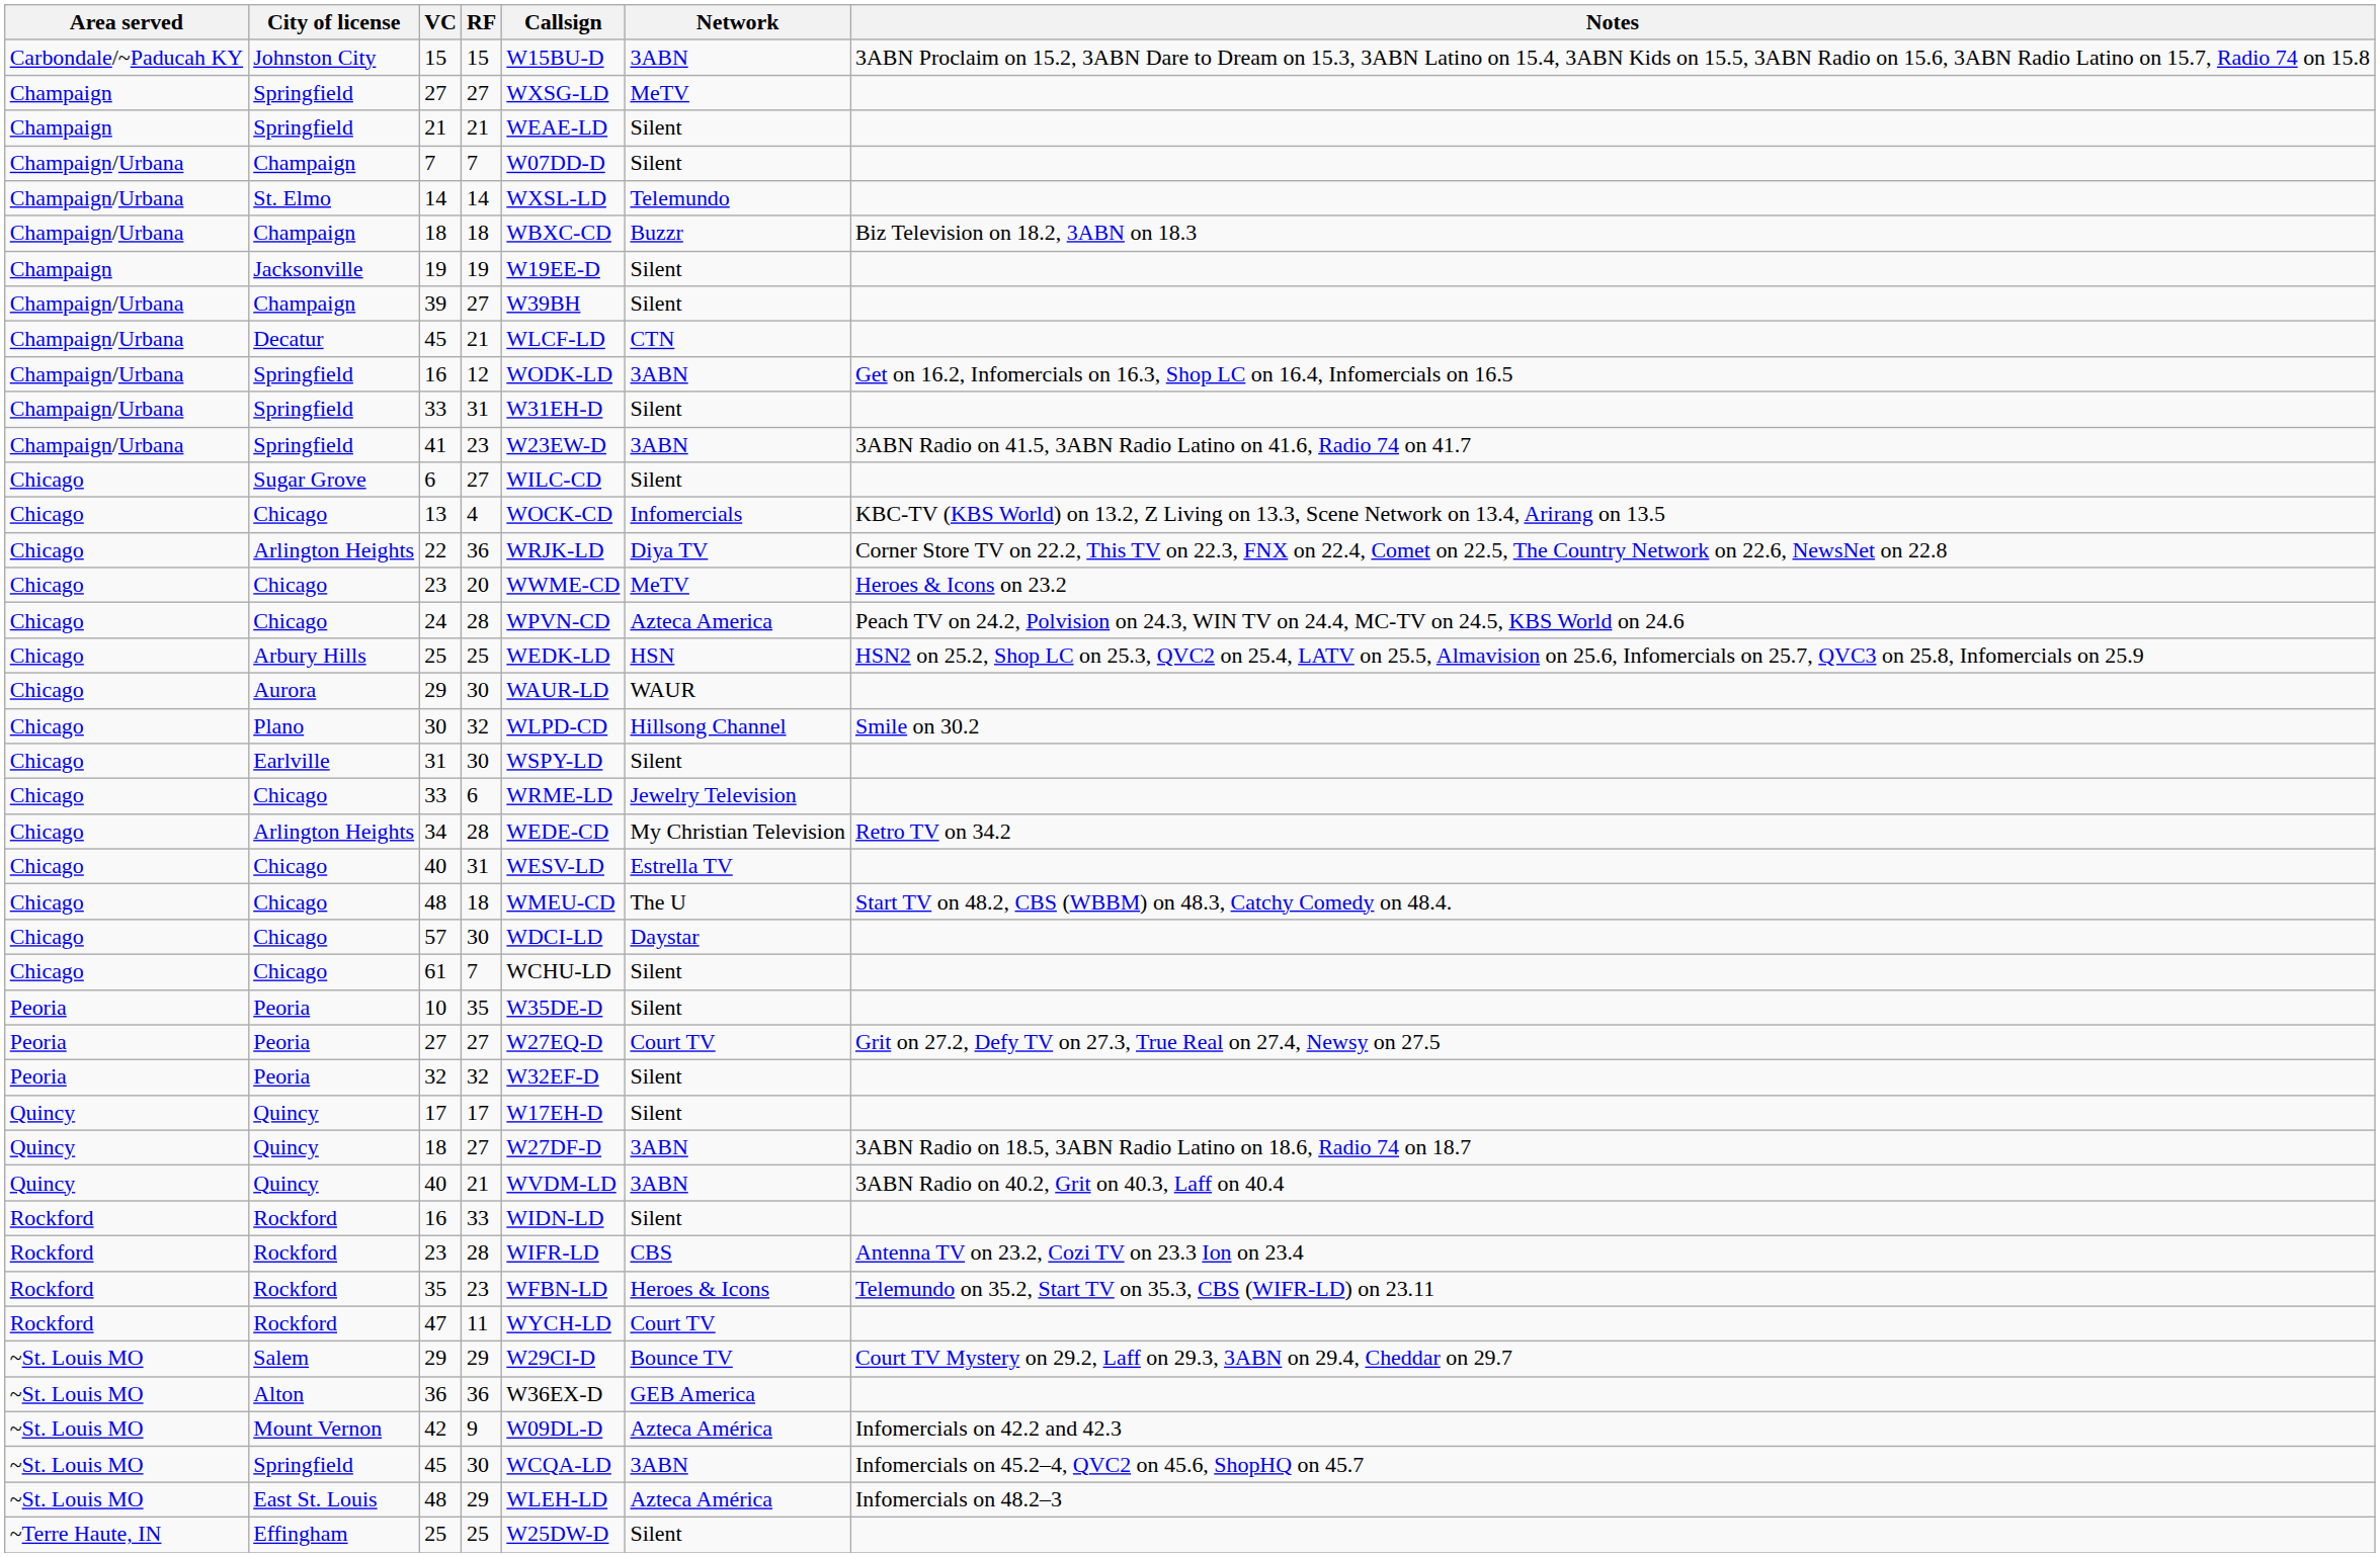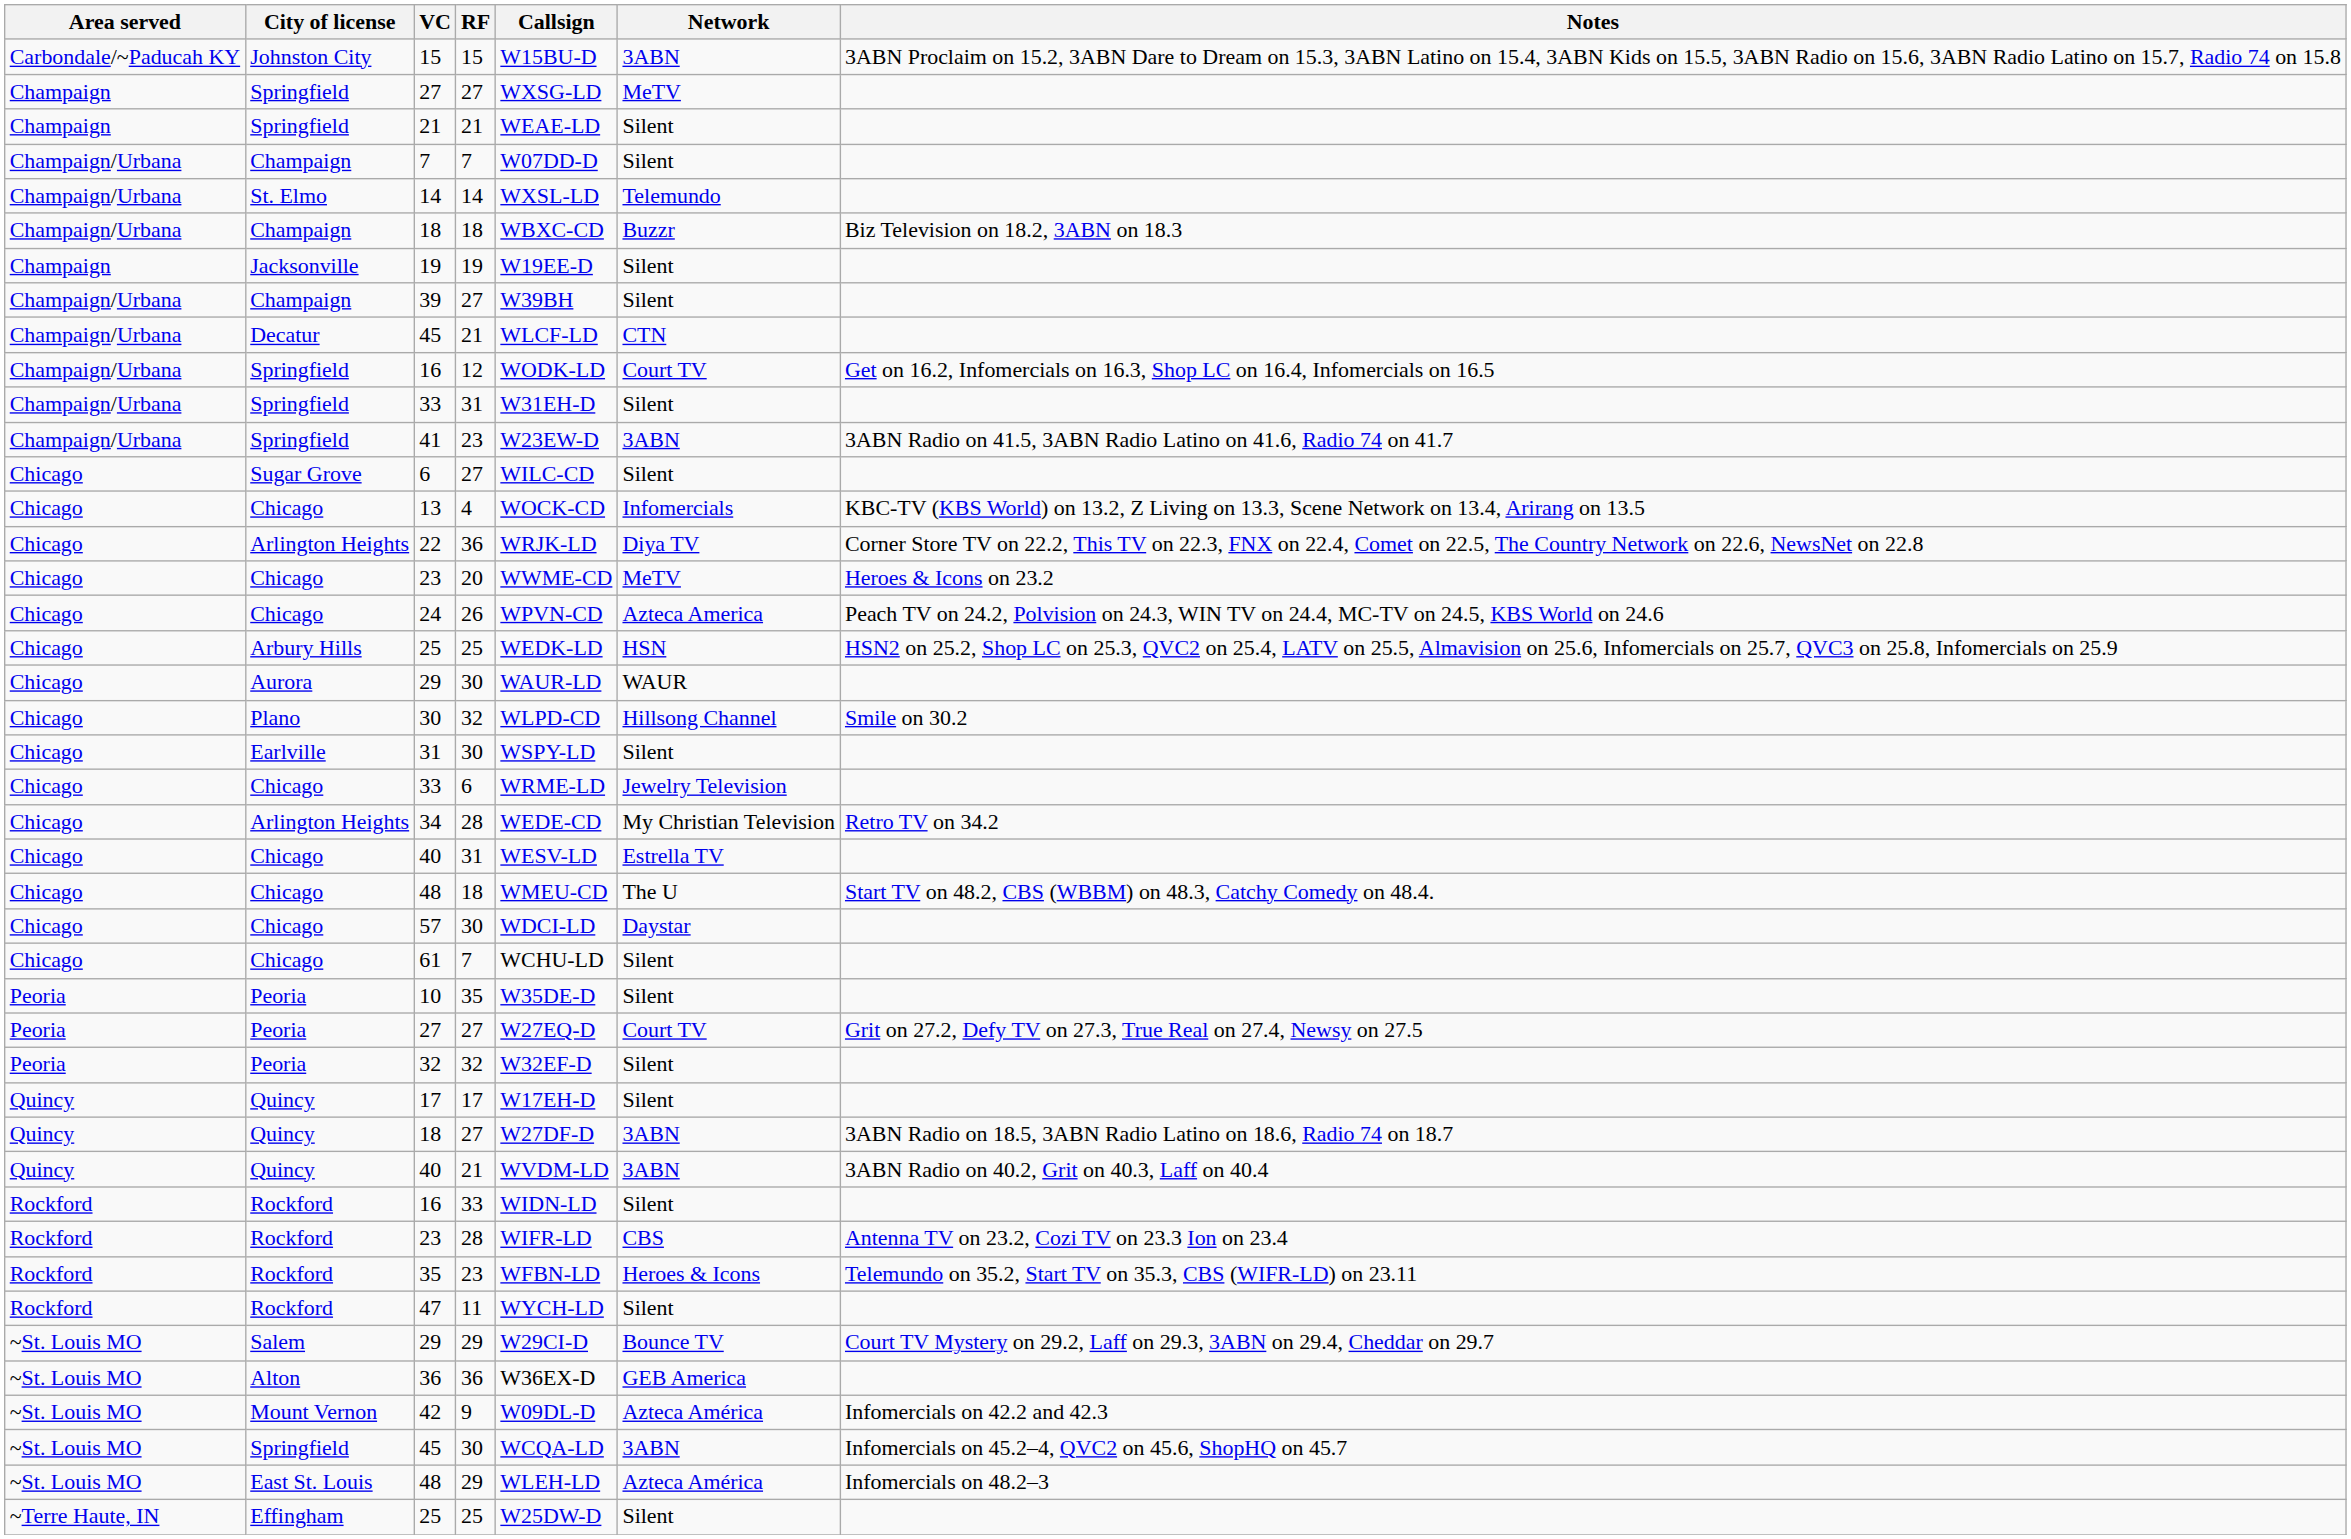Springfield / 16 | Network: 3ABN -> Court TV
24 | RF: 28 -> 26
47 | Network: Court TV -> Silent
